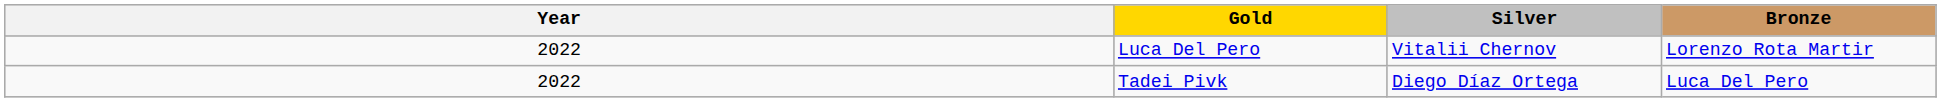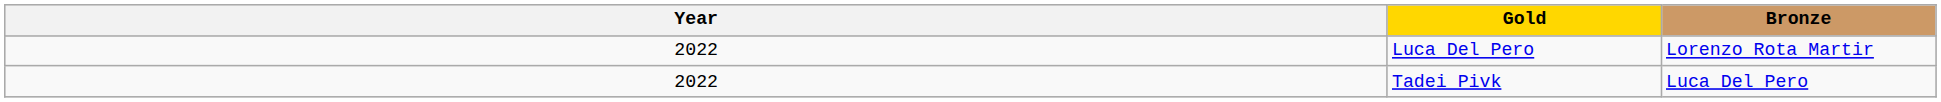- column: Silver | Vitalii Chernov | Diego Díaz Ortega
